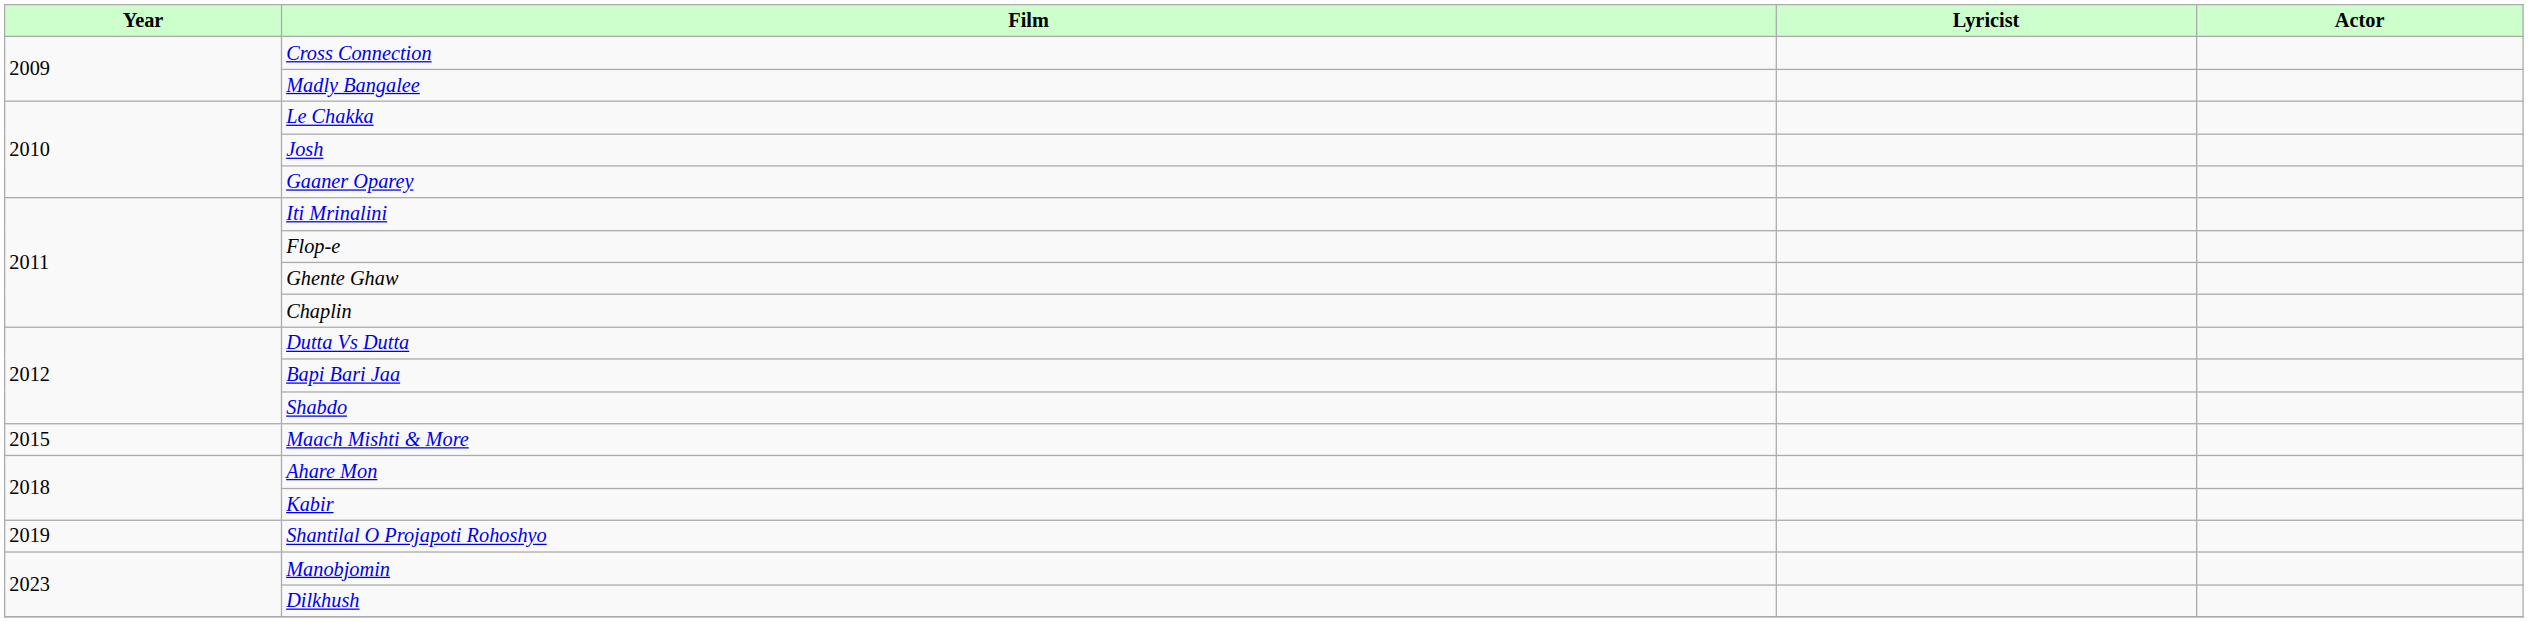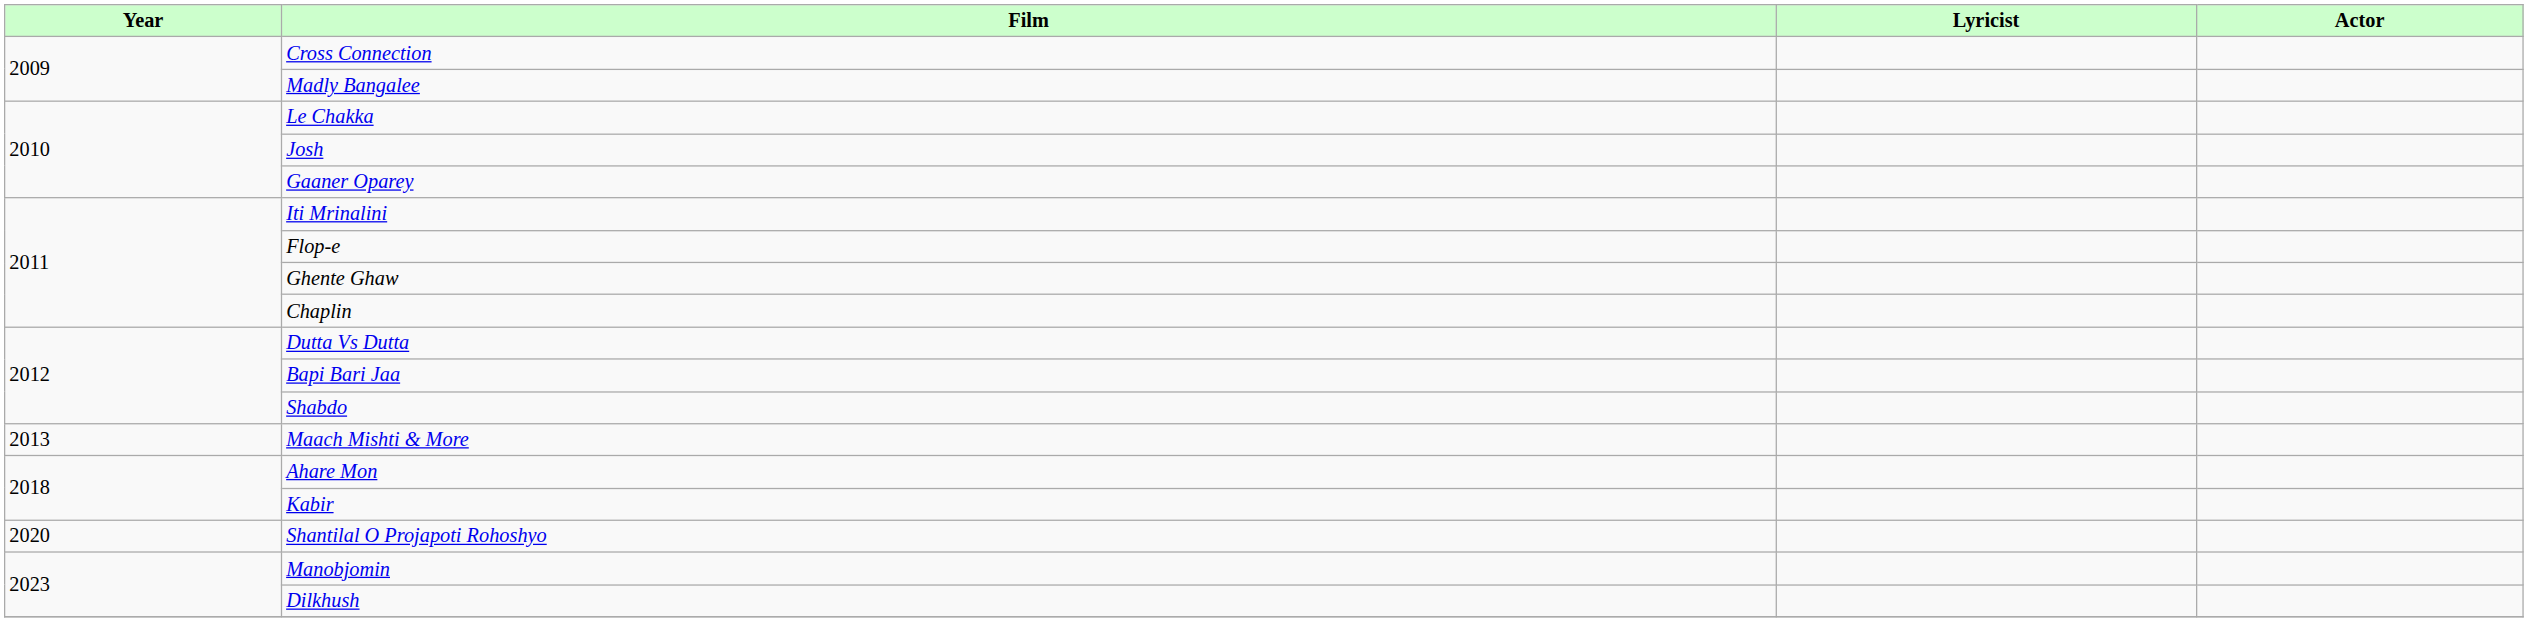Maach Mishti & More | Year: 2015 -> 2013
Shantilal O Projapoti Rohoshyo | Year: 2019 -> 2020
